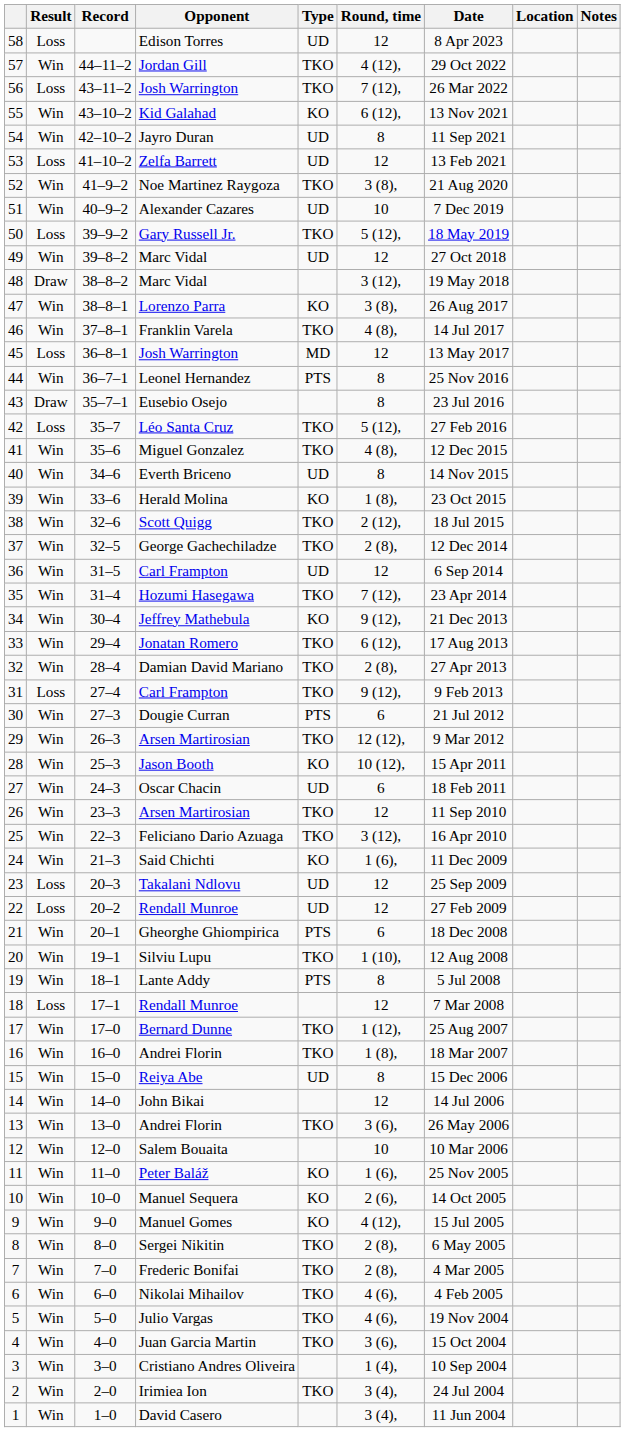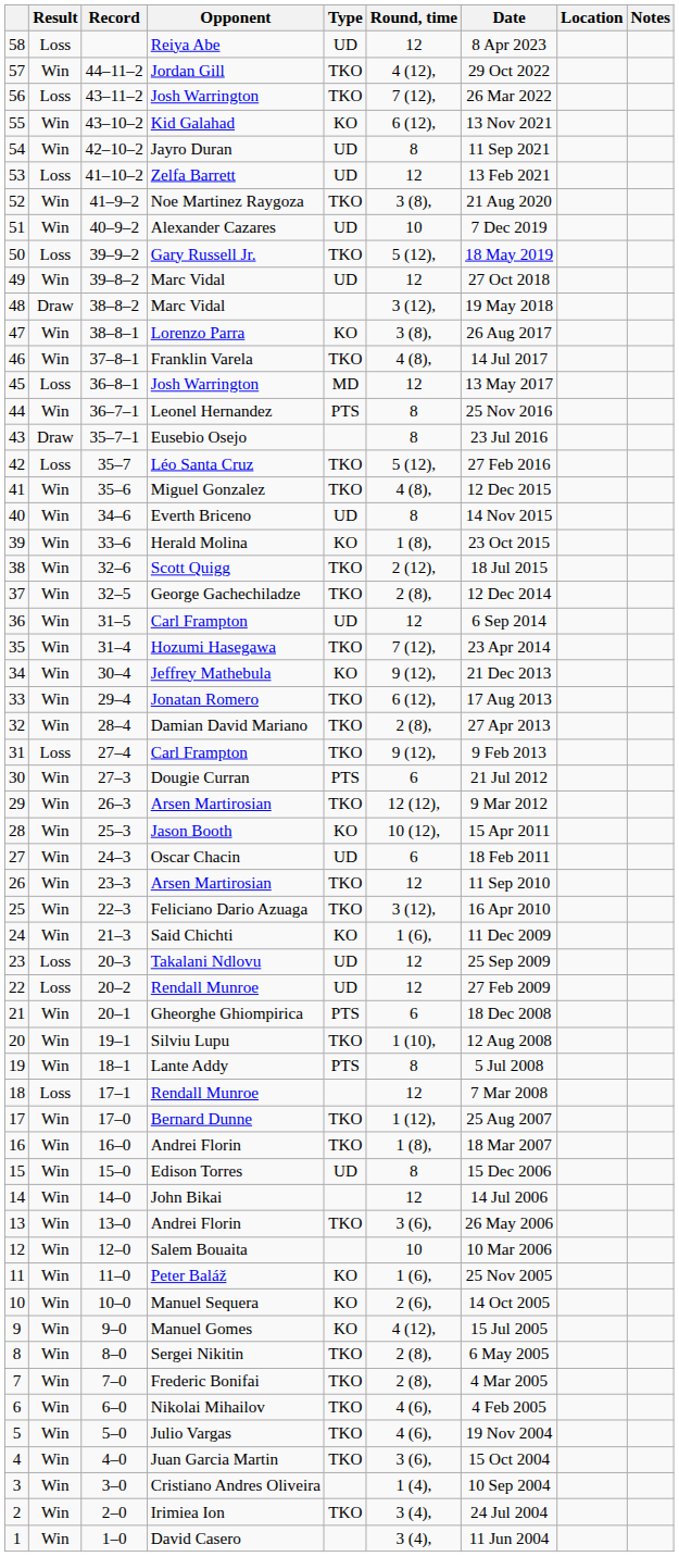58 | Opponent: Edison Torres -> Reiya Abe
15 | Opponent: Reiya Abe -> Edison Torres
